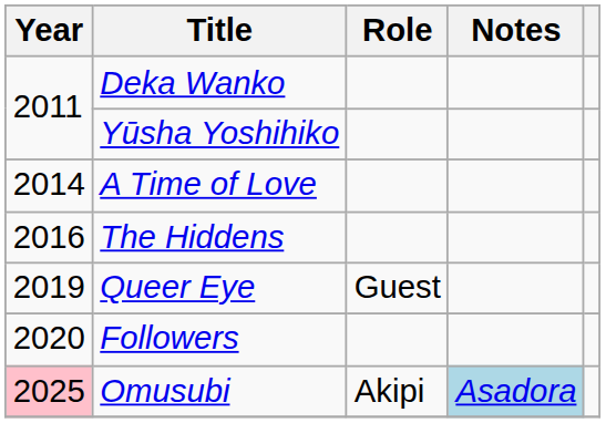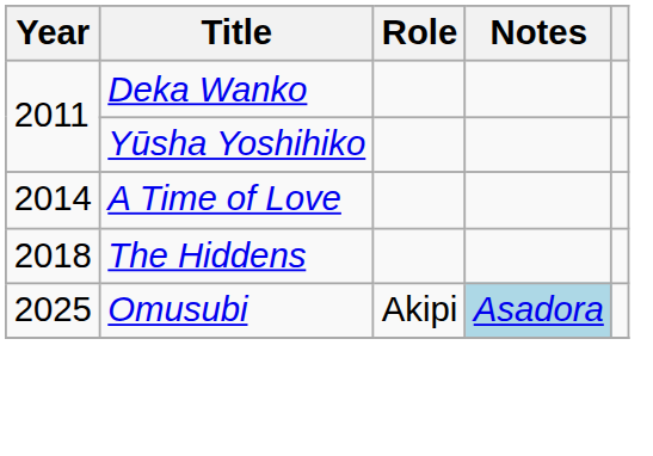The Hiddens | Year: 2016 -> 2018
- row: 2019 | Queer Eye | Guest
- row: 2020 | Followers
Omusubi | Year: pink background -> no background
